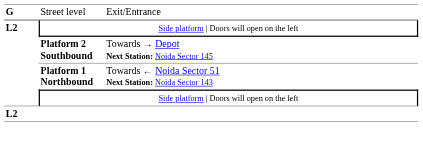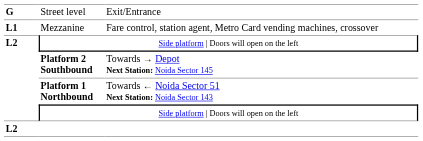+ row: L1 | Mezzanine | Fare control, station agent, Metro Card vending machines, crossover
